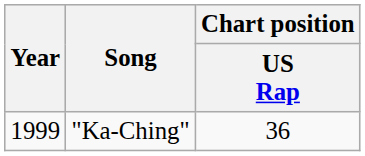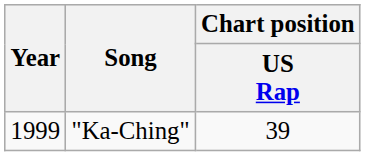"Ka-Ching" | Chart position / US Rap: 36 -> 39
